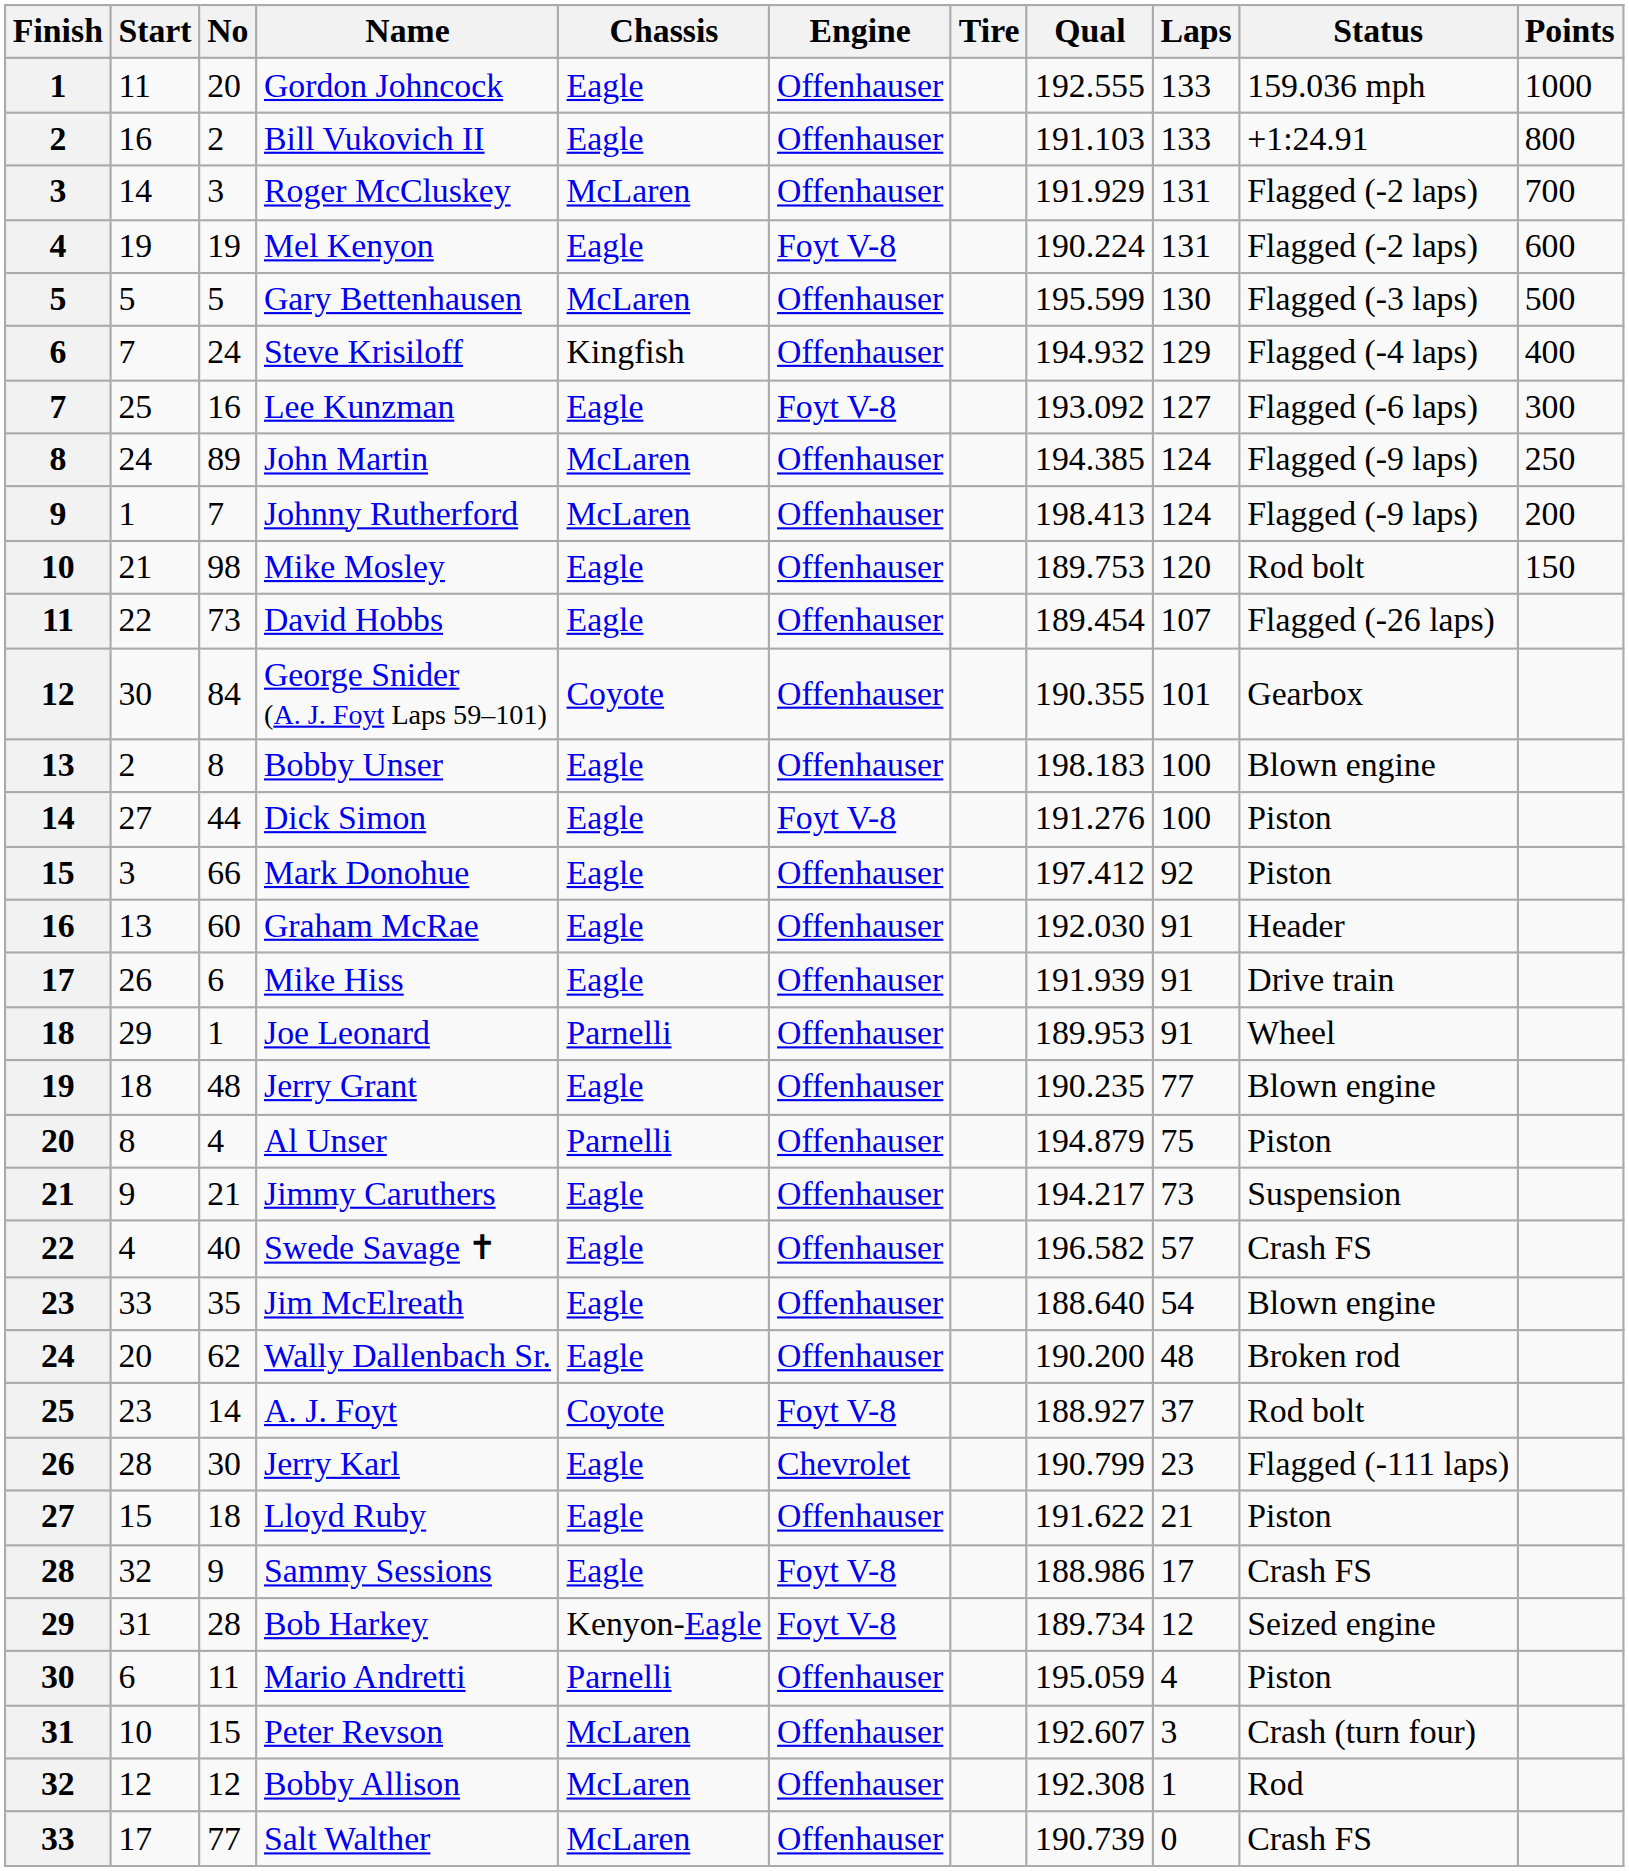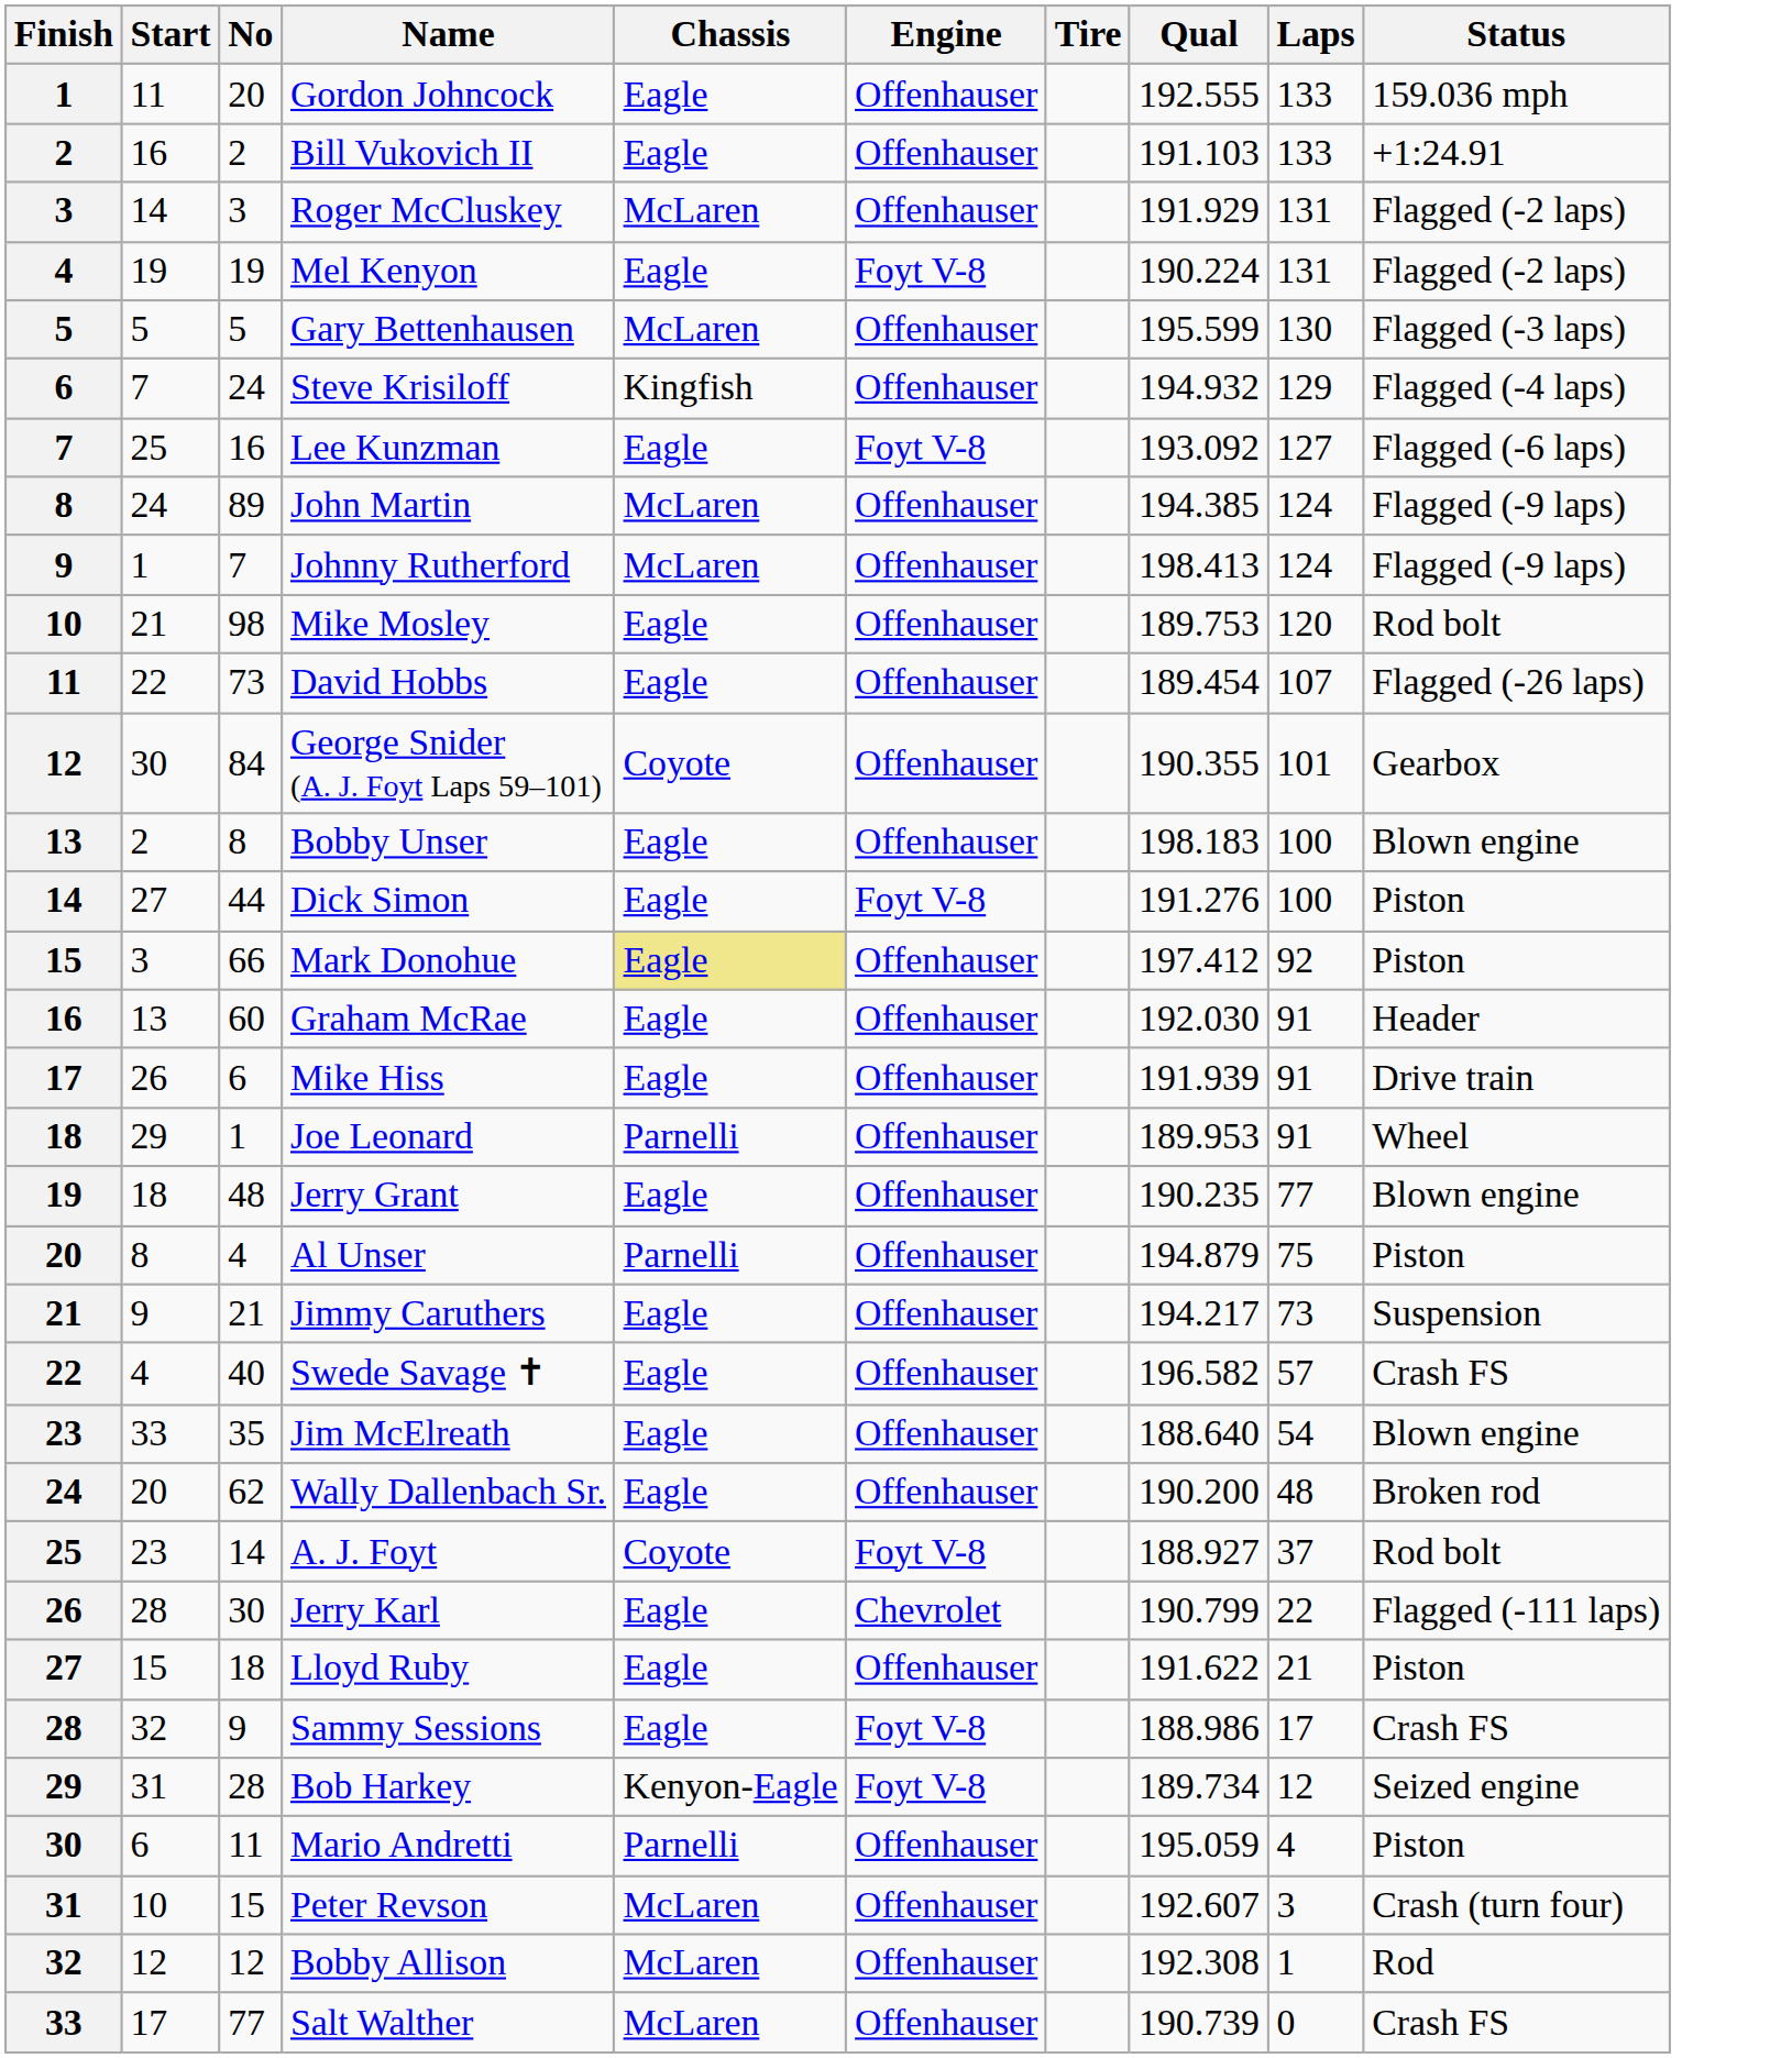- column: Points | 1000 | 800 | 700 | 600 | 500 | 400 | 300 | 250 | 200 | 150
Mark Donohue | Chassis: no background -> khaki background
Jerry Karl | Laps: 23 -> 22
